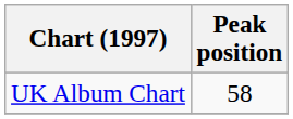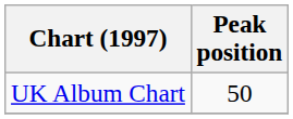UK Album Chart | Peak position: 58 -> 50
